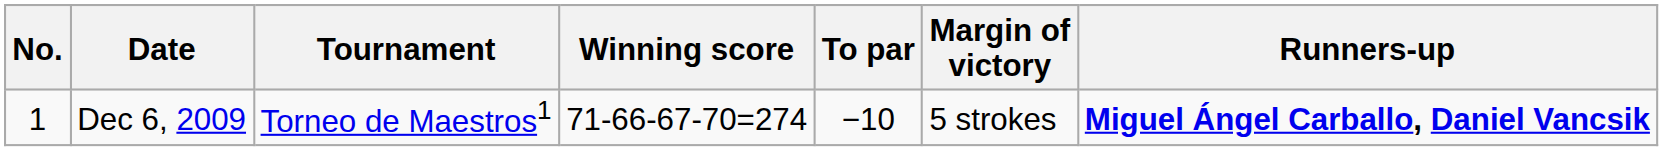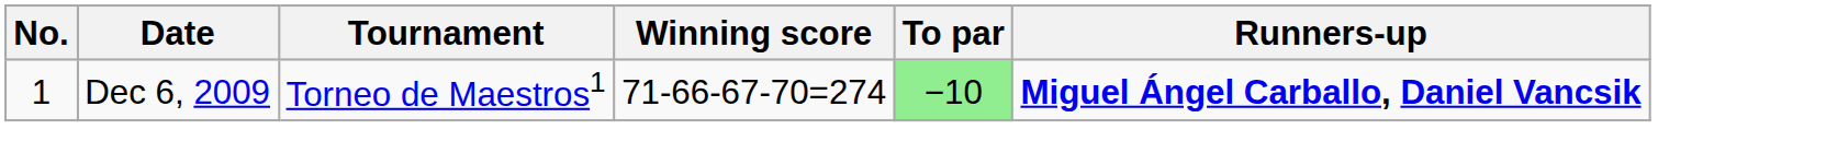- column: Margin of victory | 5 strokes
Dec 6, 2009 | To par: no background -> lightgreen background
